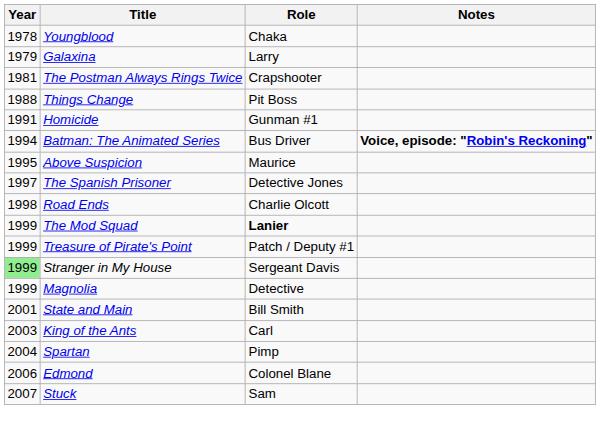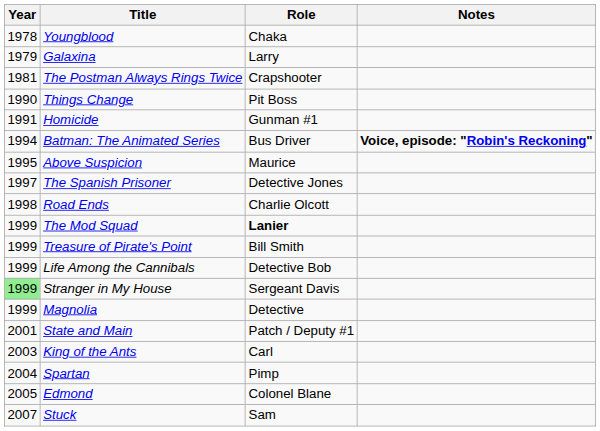Things Change | Year: 1988 -> 1990
Treasure of Pirate's Point | Role: Patch / Deputy #1 -> Bill Smith
+ row: 1999 | Life Among the Cannibals | Detective Bob
State and Main | Role: Bill Smith -> Patch / Deputy #1
Edmond | Year: 2006 -> 2005
